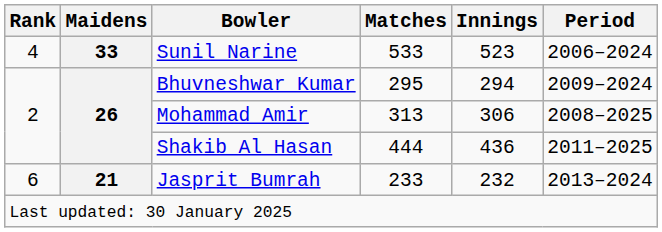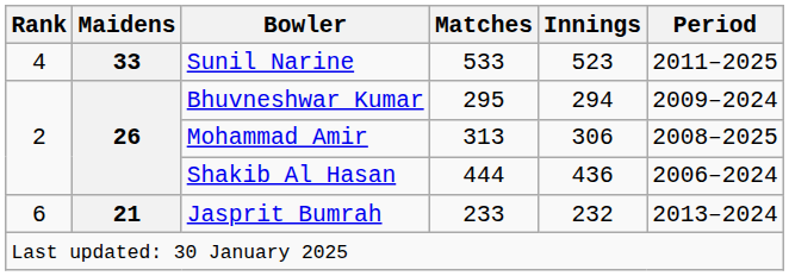Sunil Narine | Period: 2006–2024 -> 2011–2025
Shakib Al Hasan | Period: 2011–2025 -> 2006–2024
